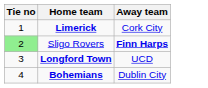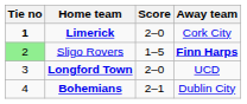+ column: Score | 2–0 | 1–5 | 2–0 | 2–1
Limerick | Tie no: normal -> bold
